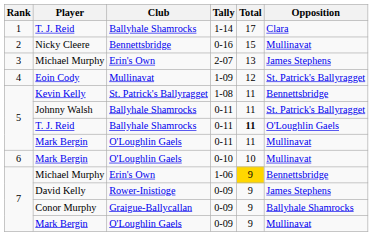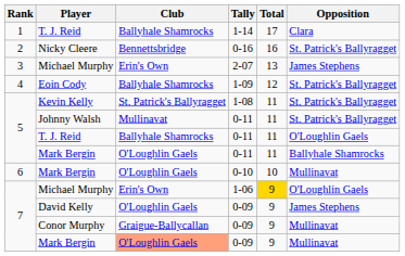Nicky Cleere | Total: 15 -> 16
Nicky Cleere | Opposition: Mullinavat -> St. Patrick's Ballyragget
Eoin Cody | Club: Mullinavat -> Ballyhale Shamrocks
Kevin Kelly | Opposition: Bennettsbridge -> St. Patrick's Ballyragget
Johnny Walsh | Club: Ballyhale Shamrocks -> Mullinavat
T. J. Reid / 0-11 | Total: bold -> normal
Mark Bergin / 0-11 | Opposition: Mullinavat -> Ballyhale Shamrocks
Michael Murphy / 1-06 | Opposition: Bennettsbridge -> O'Loughlin Gaels
David Kelly | Club: Rower-Inistioge -> O'Loughlin Gaels
Conor Murphy | Opposition: Ballyhale Shamrocks -> Mullinavat
Mark Bergin / 0-09 | Club: no background -> lightsalmon background
